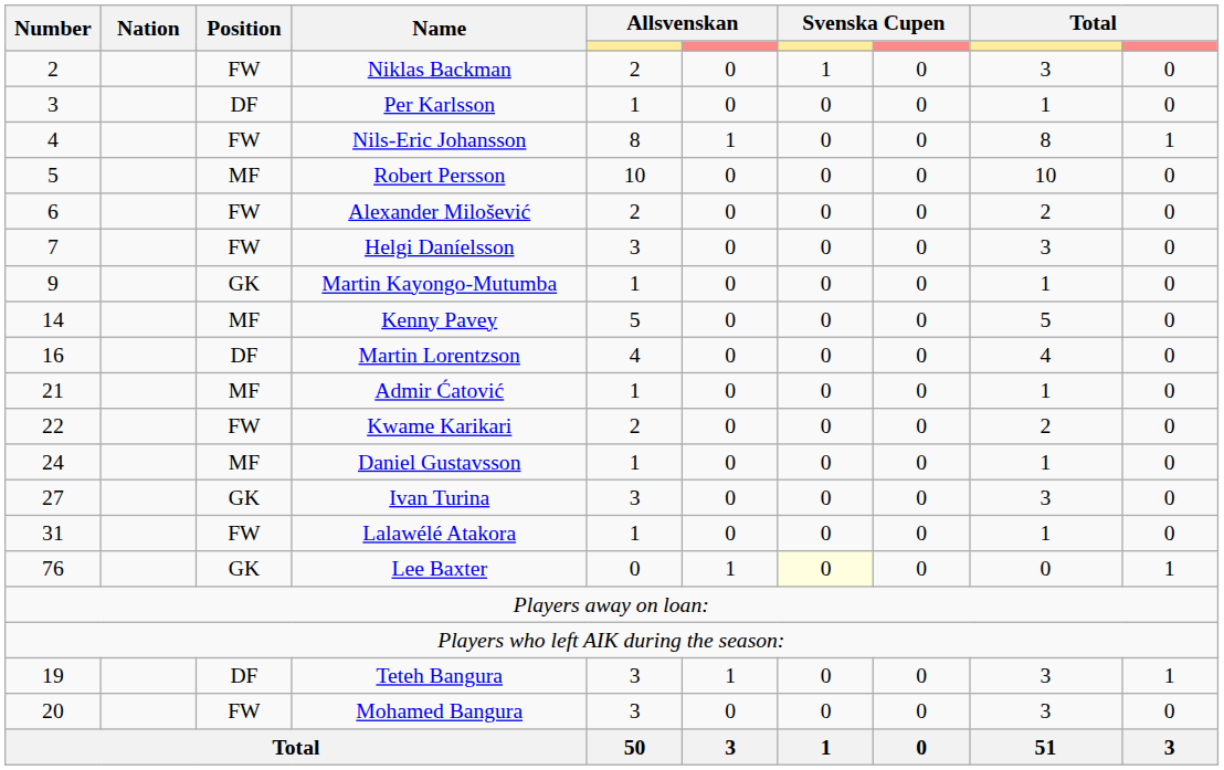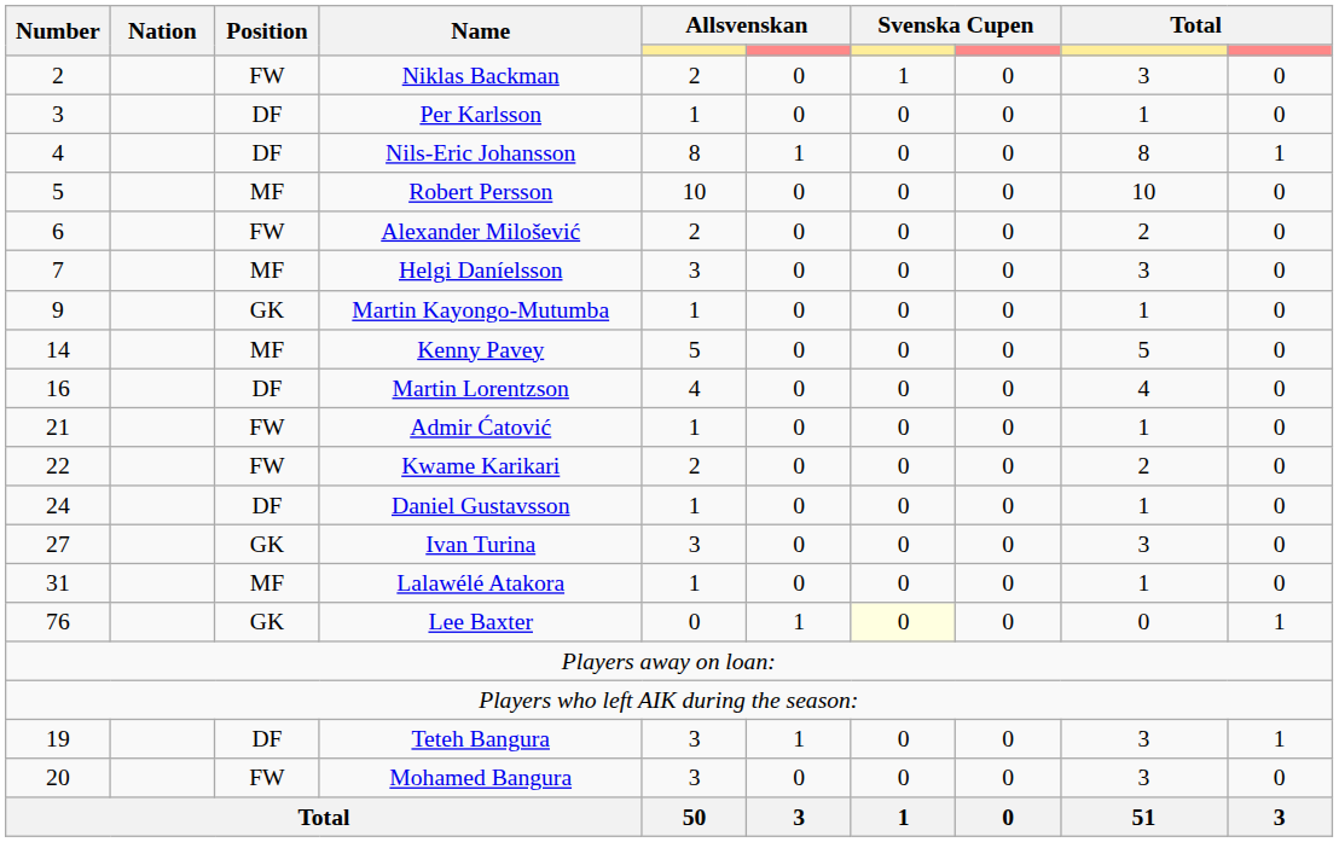Nils-Eric Johansson | Position: FW -> DF
Helgi Daníelsson | Position: FW -> MF
Admir Ćatović | Position: MF -> FW
Daniel Gustavsson | Position: MF -> DF
Lalawélé Atakora | Position: FW -> MF
